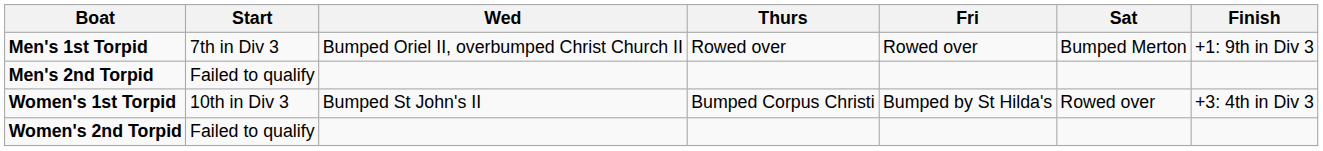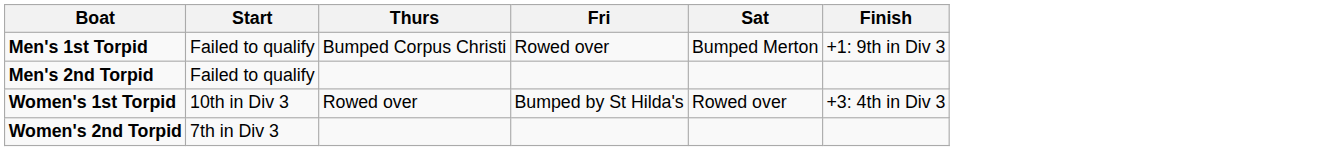- column: Wed | Bumped Oriel II, overbumped Christ Church II | Bumped St John's II
Men's 1st Torpid | Start: 7th in Div 3 -> Failed to qualify
Men's 1st Torpid | Thurs: Rowed over -> Bumped Corpus Christi
Women's 1st Torpid | Thurs: Bumped Corpus Christi -> Rowed over
Women's 2nd Torpid | Start: Failed to qualify -> 7th in Div 3
